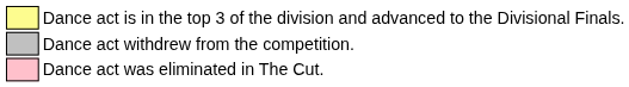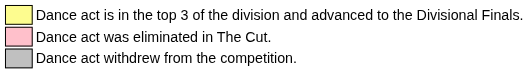rows swapped: Dance act was eliminated in The Cut. <-> Dance act withdrew from the competition.
